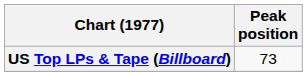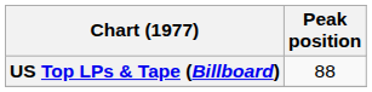US Top LPs & Tape (Billboard) | Peak position: 73 -> 88
